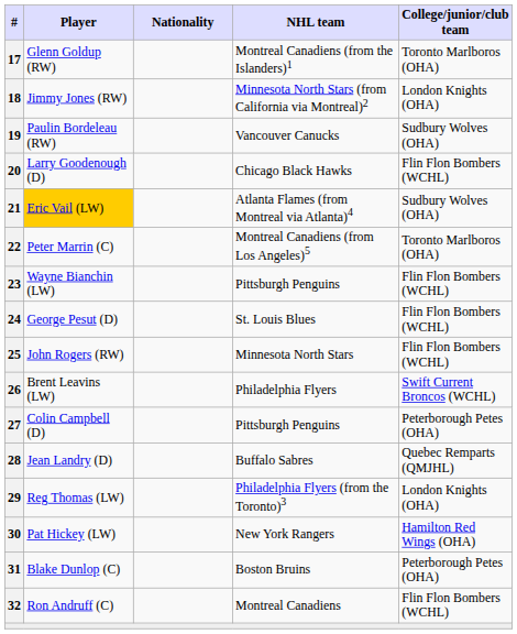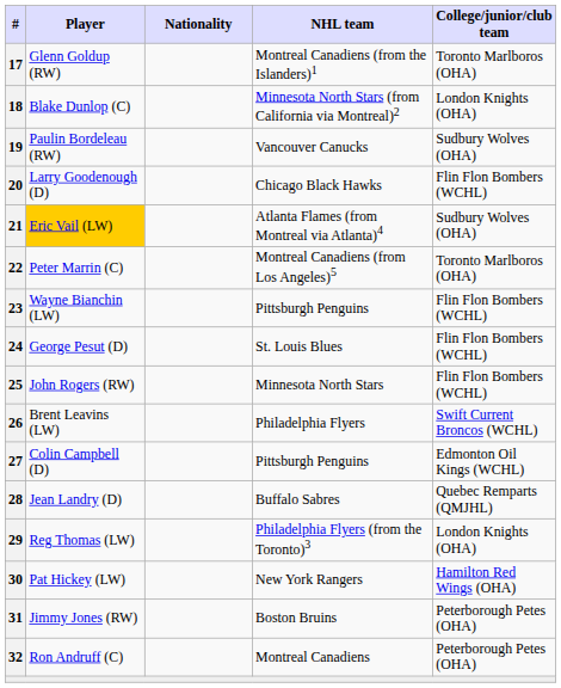18 | Player: Jimmy Jones (RW) -> Blake Dunlop (C)
27 | College/junior/club team: Peterborough Petes (OHA) -> Edmonton Oil Kings (WCHL)
31 | Player: Blake Dunlop (C) -> Jimmy Jones (RW)
32 | College/junior/club team: Flin Flon Bombers (WCHL) -> Peterborough Petes (OHA)
